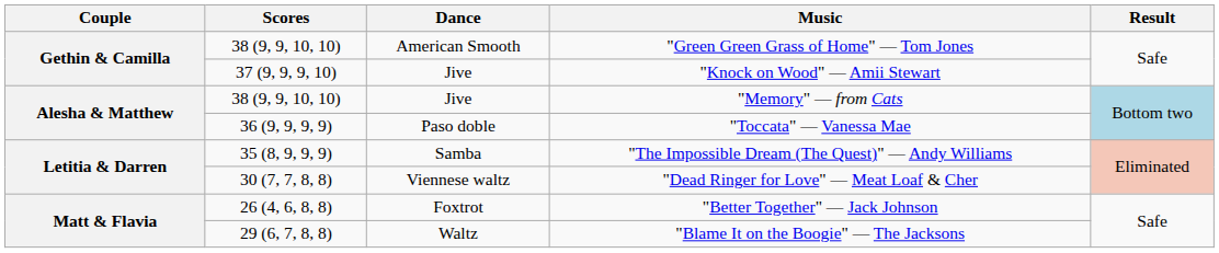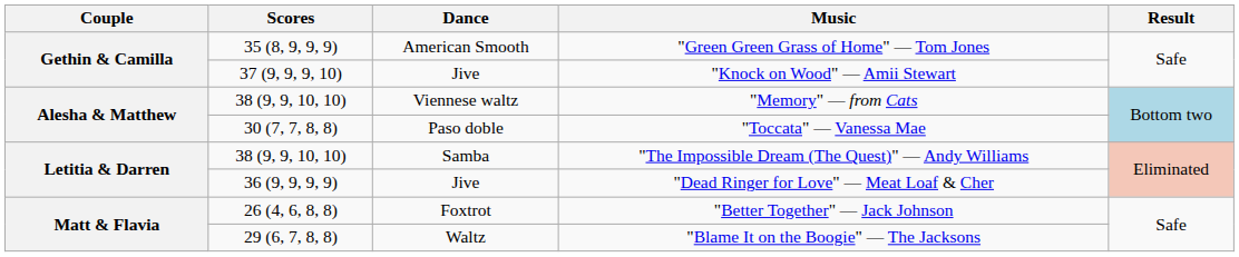"Green Green Grass of Home" — Tom Jones | Scores: 38 (9, 9, 10, 10) -> 35 (8, 9, 9, 9)
"Memory" — from Cats | Dance: Jive -> Viennese waltz
"Toccata" — Vanessa Mae | Scores: 36 (9, 9, 9, 9) -> 30 (7, 7, 8, 8)
"The Impossible Dream (The Quest)" — Andy Williams | Scores: 35 (8, 9, 9, 9) -> 38 (9, 9, 10, 10)
"Dead Ringer for Love" — Meat Loaf & Cher | Scores: 30 (7, 7, 8, 8) -> 36 (9, 9, 9, 9)
"Dead Ringer for Love" — Meat Loaf & Cher | Dance: Viennese waltz -> Jive
